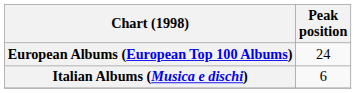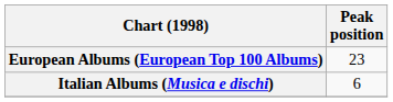European Albums (European Top 100 Albums) | Peak position: 24 -> 23
